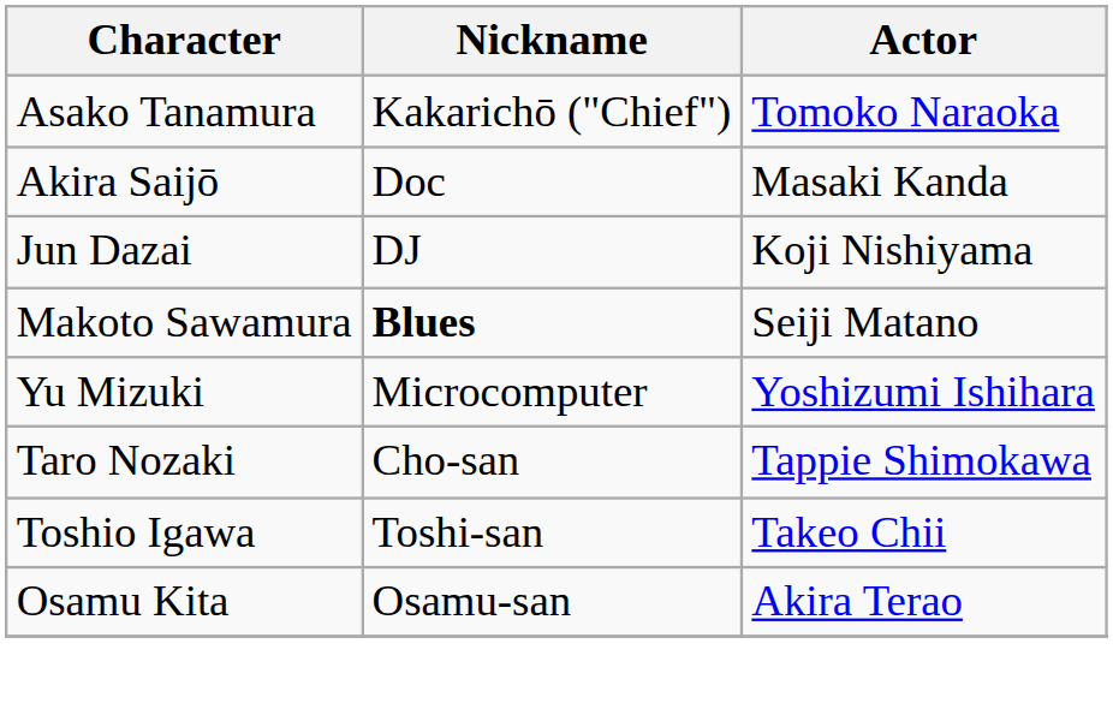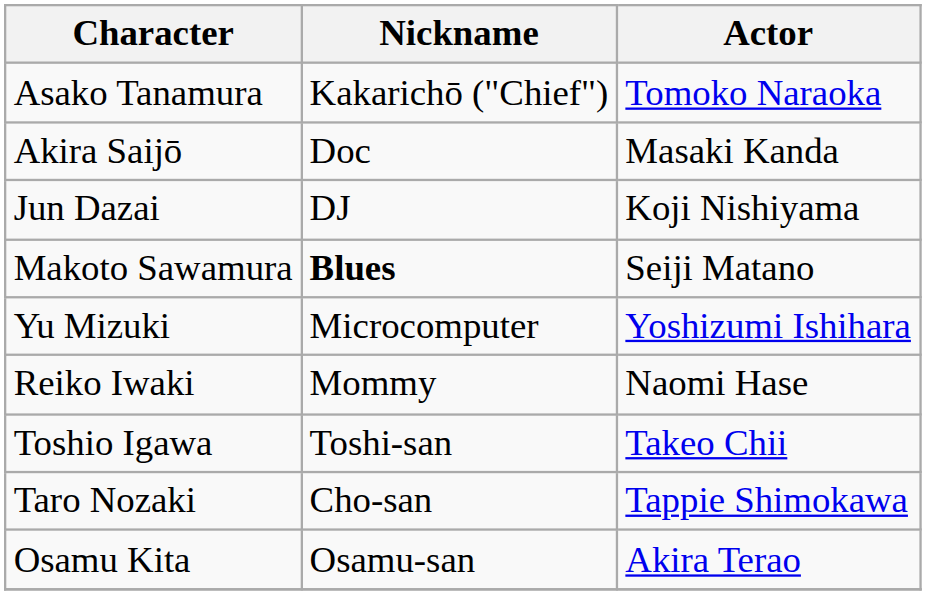+ row: Reiko Iwaki | Mommy | Naomi Hase
rows swapped: Taro Nozaki <-> Toshio Igawa
